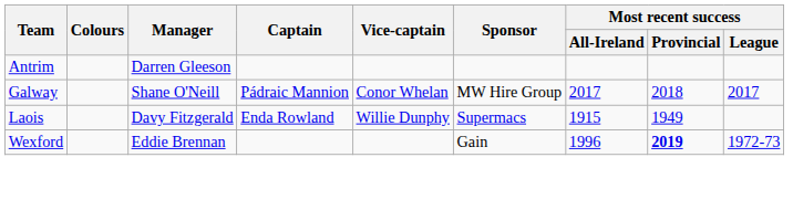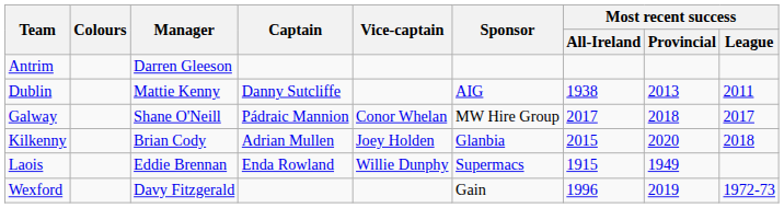+ row: Dublin | Mattie Kenny | Danny Sutcliffe | AIG | 1938 | 2013 | 2011
+ row: Kilkenny | Brian Cody | Adrian Mullen | Joey Holden | Glanbia | 2015 | 2020 | 2018
Laois | Manager: Davy Fitzgerald -> Eddie Brennan
Wexford | Manager: Eddie Brennan -> Davy Fitzgerald
Wexford | Most recent success / Provincial: bold -> normal
